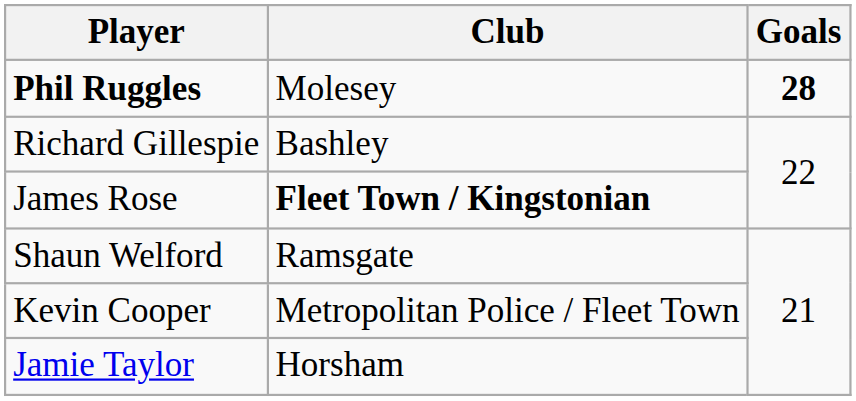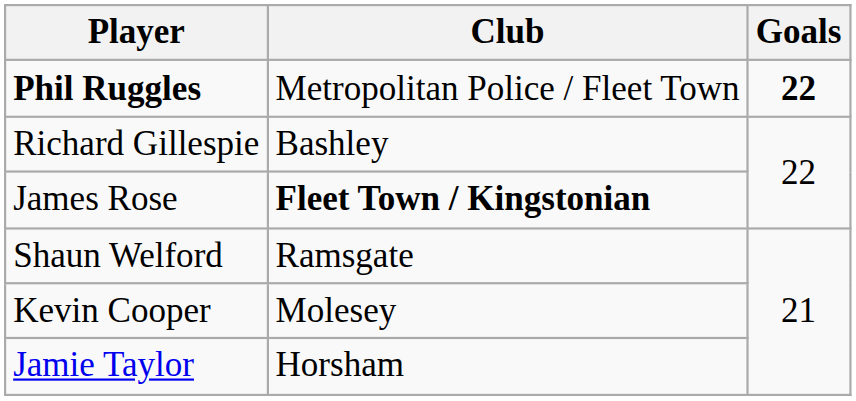Phil Ruggles | Club: Molesey -> Metropolitan Police / Fleet Town
Phil Ruggles | Goals: 28 -> 22
Kevin Cooper | Club: Metropolitan Police / Fleet Town -> Molesey
